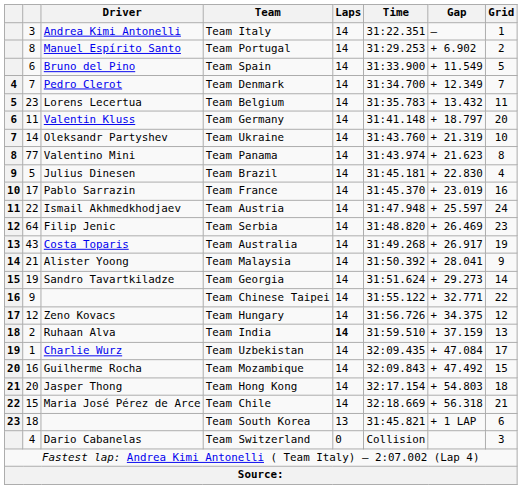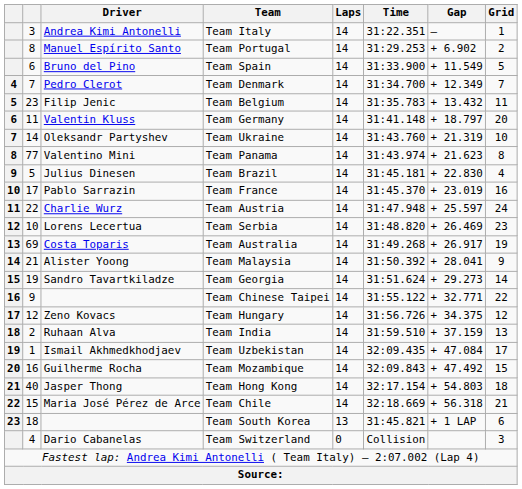Team Belgium | Driver: Lorens Lecertua -> Filip Jenic
Team Austria | Driver: Ismail Akhmedkhodjaev -> Charlie Wurz
Team Serbia | column 2: 64 -> 10
Team Serbia | Driver: Filip Jenic -> Lorens Lecertua
Team Australia | column 2: 43 -> 69
Team India | Laps: bold -> normal
Team Uzbekistan | Driver: Charlie Wurz -> Ismail Akhmedkhodjaev
Team Hong Kong | column 2: 20 -> 40
